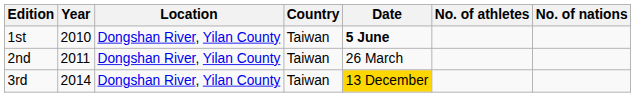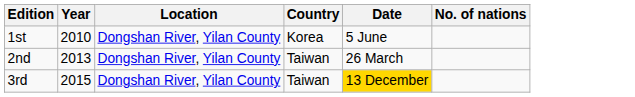- column: No. of athletes
1st | Country: Taiwan -> Korea
1st | Date: bold -> normal
2nd | Year: 2011 -> 2013
3rd | Year: 2014 -> 2015
